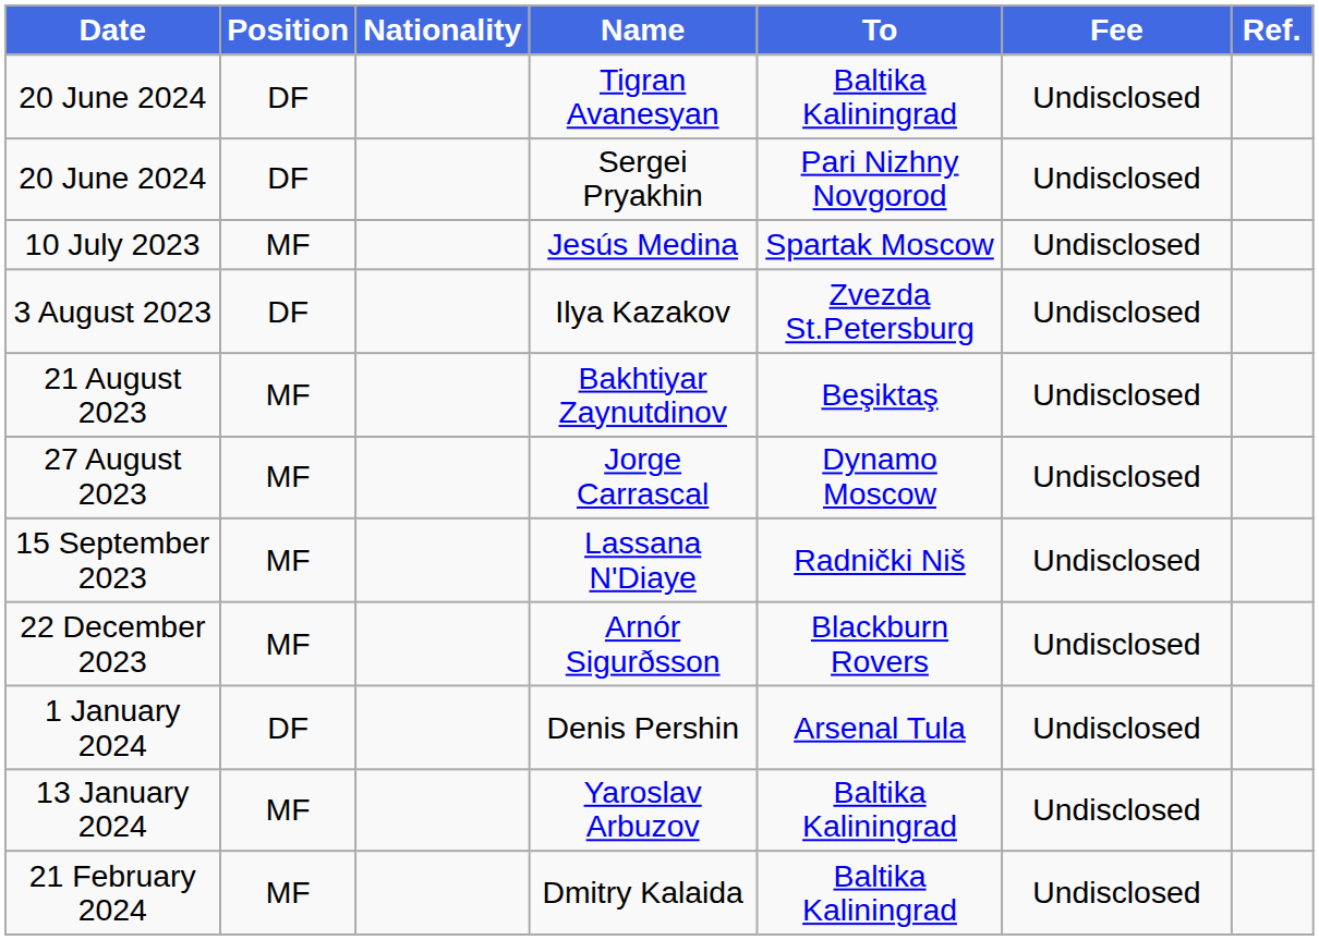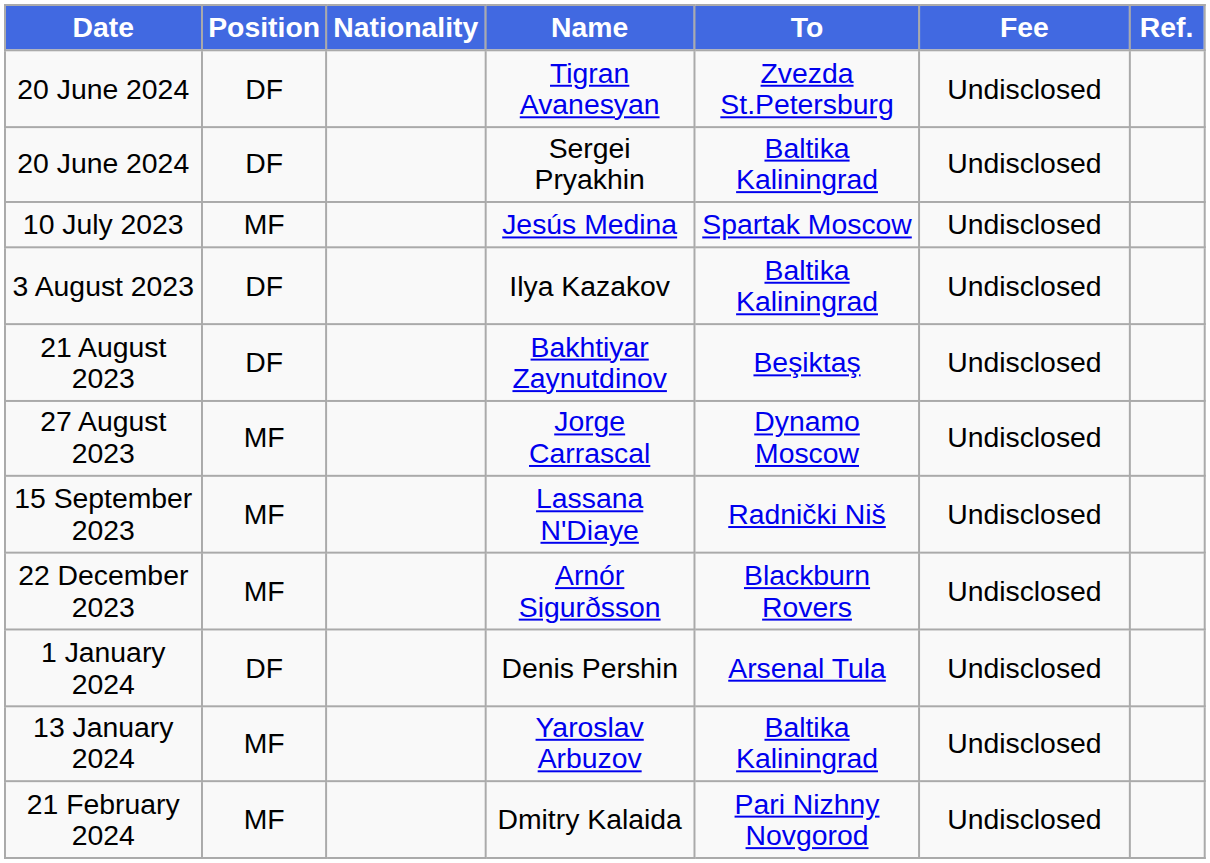Tigran Avanesyan | To: Baltika Kaliningrad -> Zvezda St.Petersburg
Sergei Pryakhin | To: Pari Nizhny Novgorod -> Baltika Kaliningrad
Ilya Kazakov | To: Zvezda St.Petersburg -> Baltika Kaliningrad
Bakhtiyar Zaynutdinov | Position: MF -> DF
Dmitry Kalaida | To: Baltika Kaliningrad -> Pari Nizhny Novgorod
